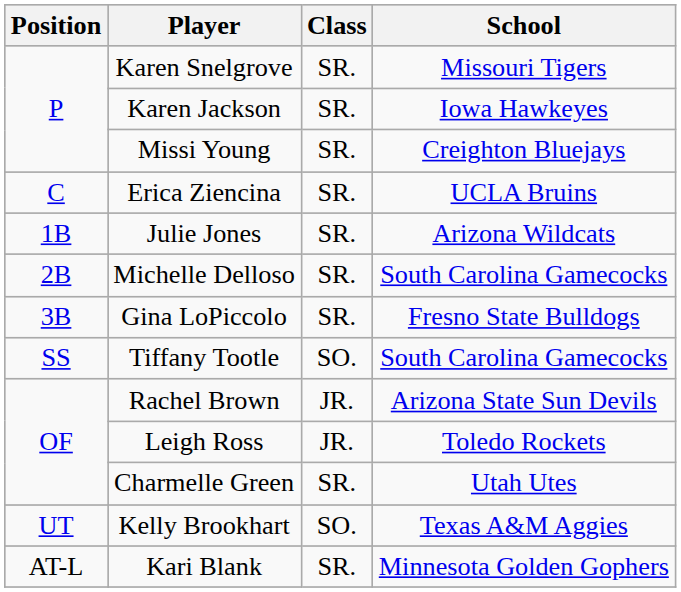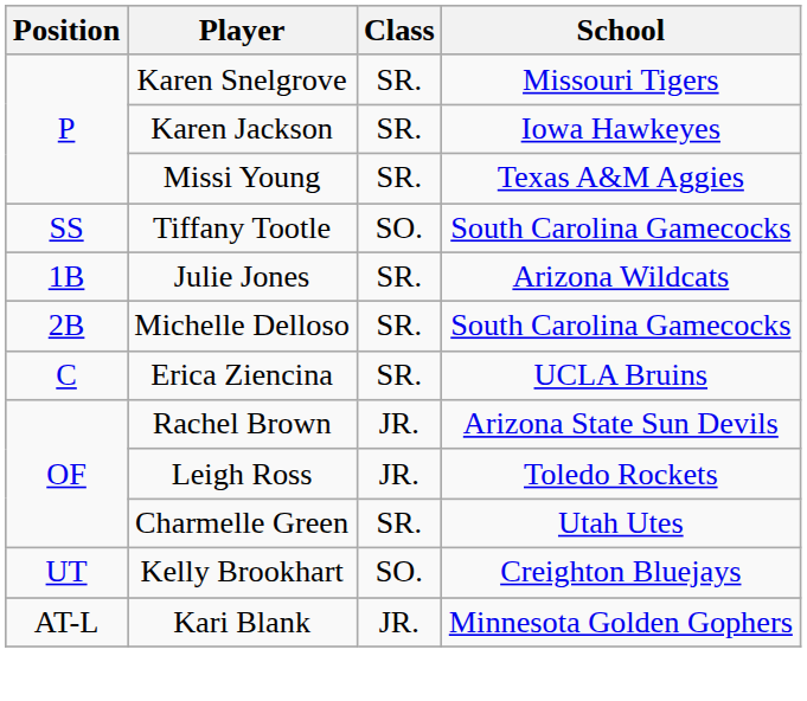Missi Young | School: Creighton Bluejays -> Texas A&M Aggies
rows swapped: Erica Ziencina <-> Tiffany Tootle
- row: 3B | Gina LoPiccolo | SR. | Fresno State Bulldogs
Kelly Brookhart | School: Texas A&M Aggies -> Creighton Bluejays
Kari Blank | Class: SR. -> JR.
